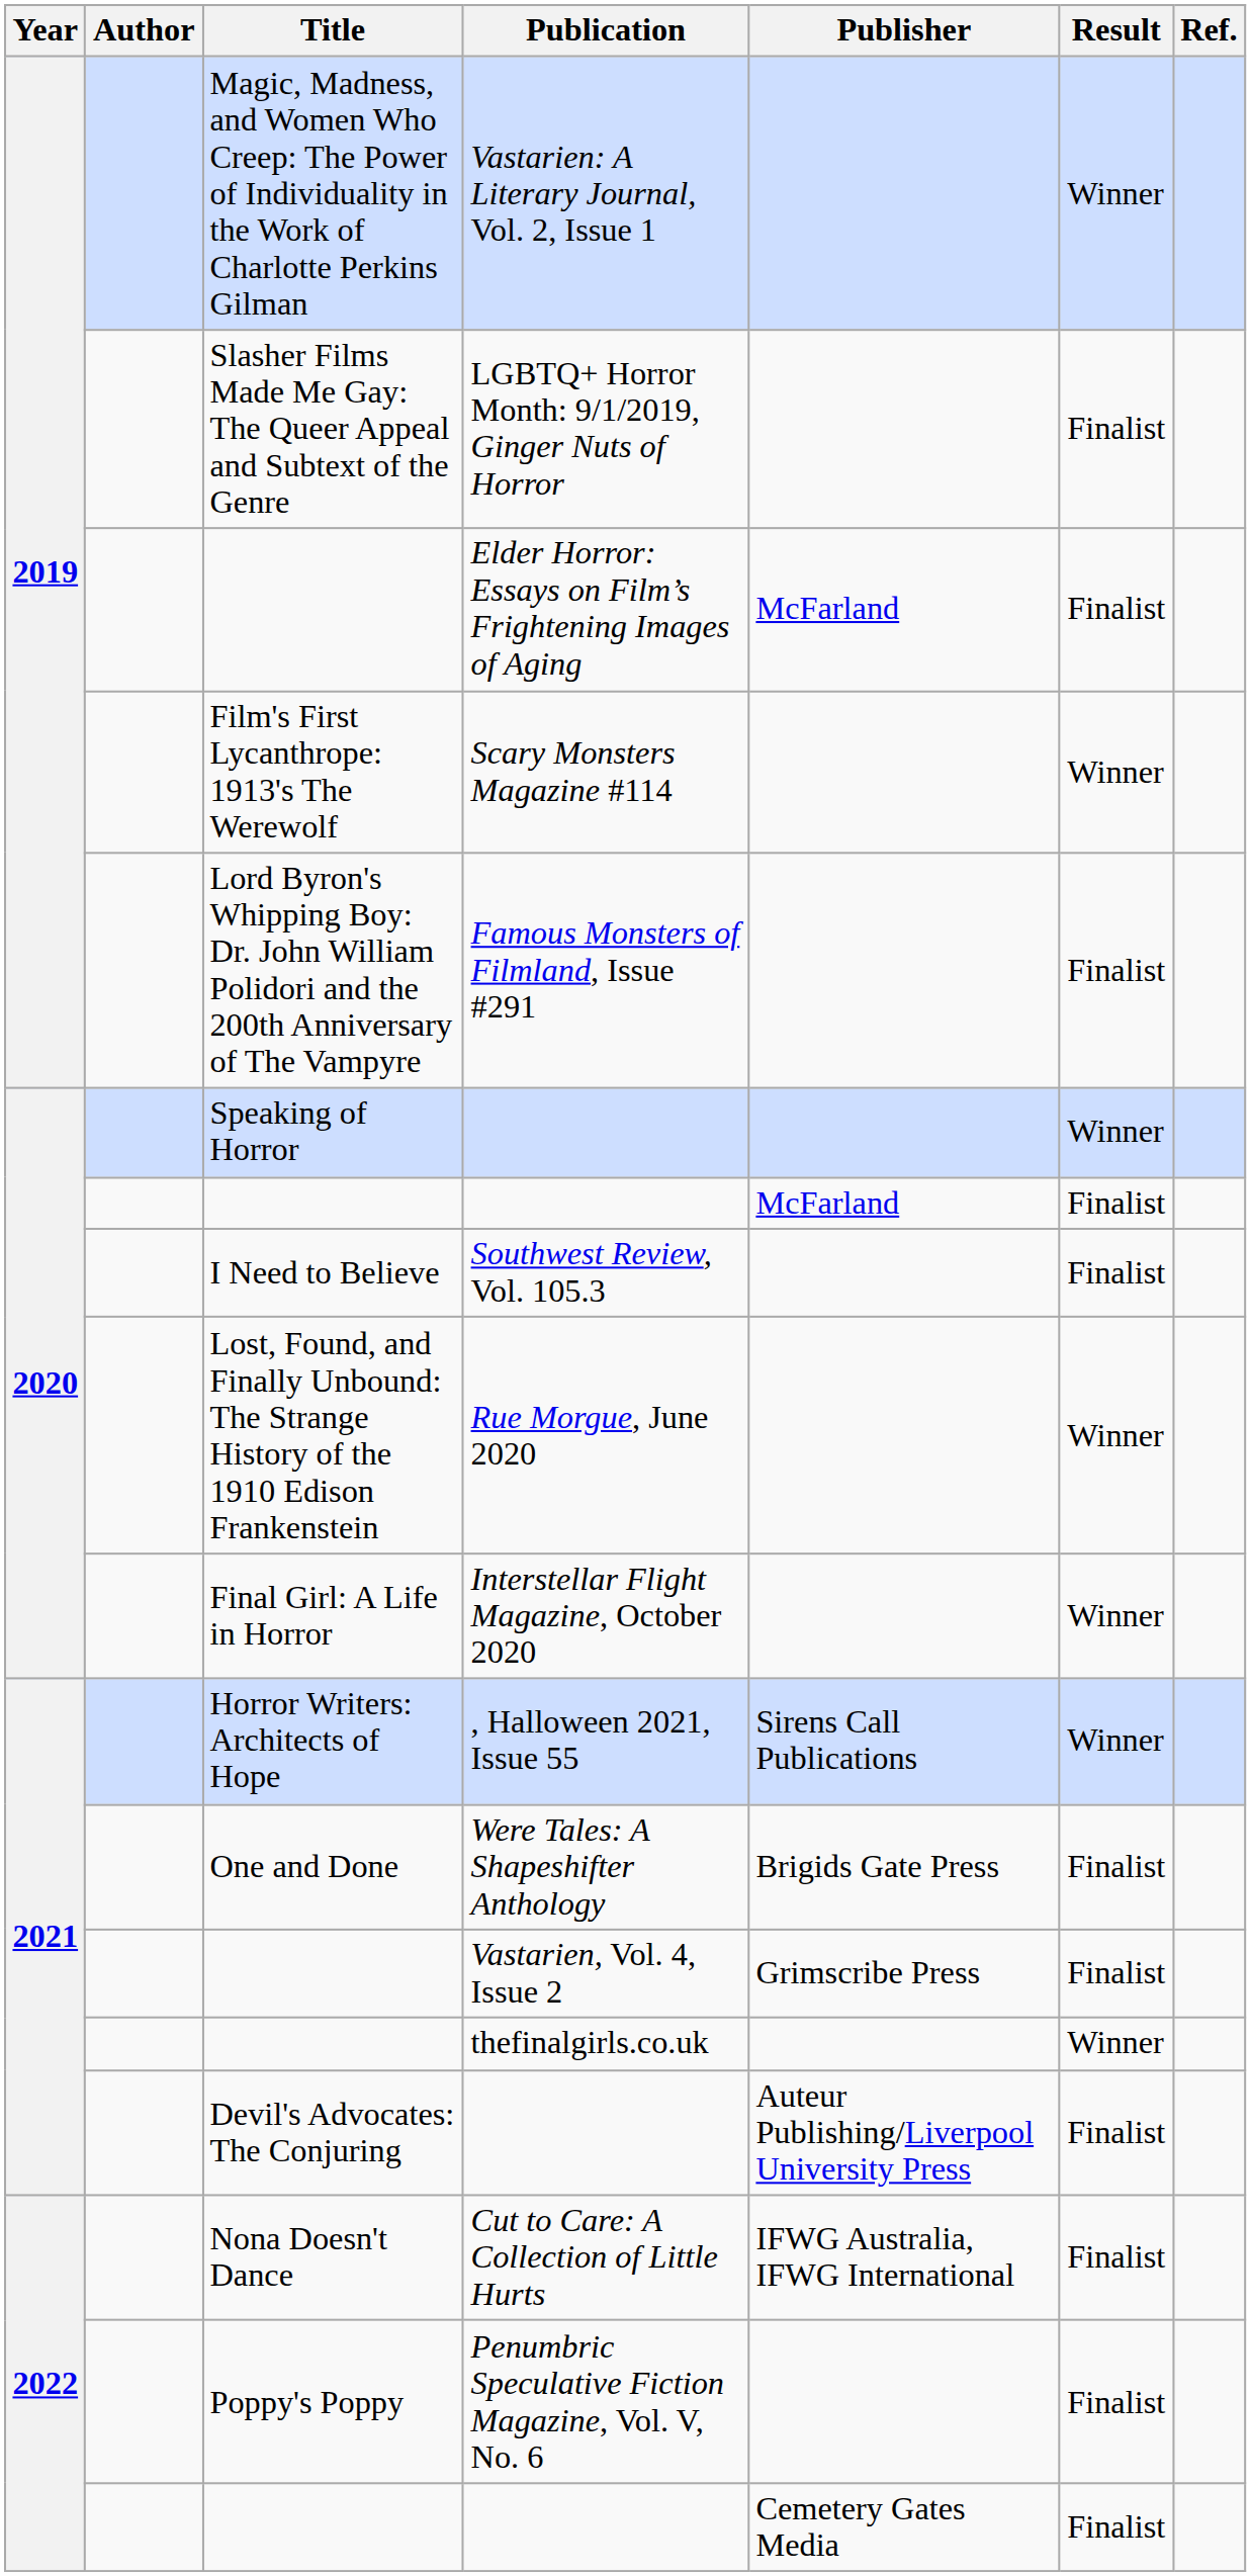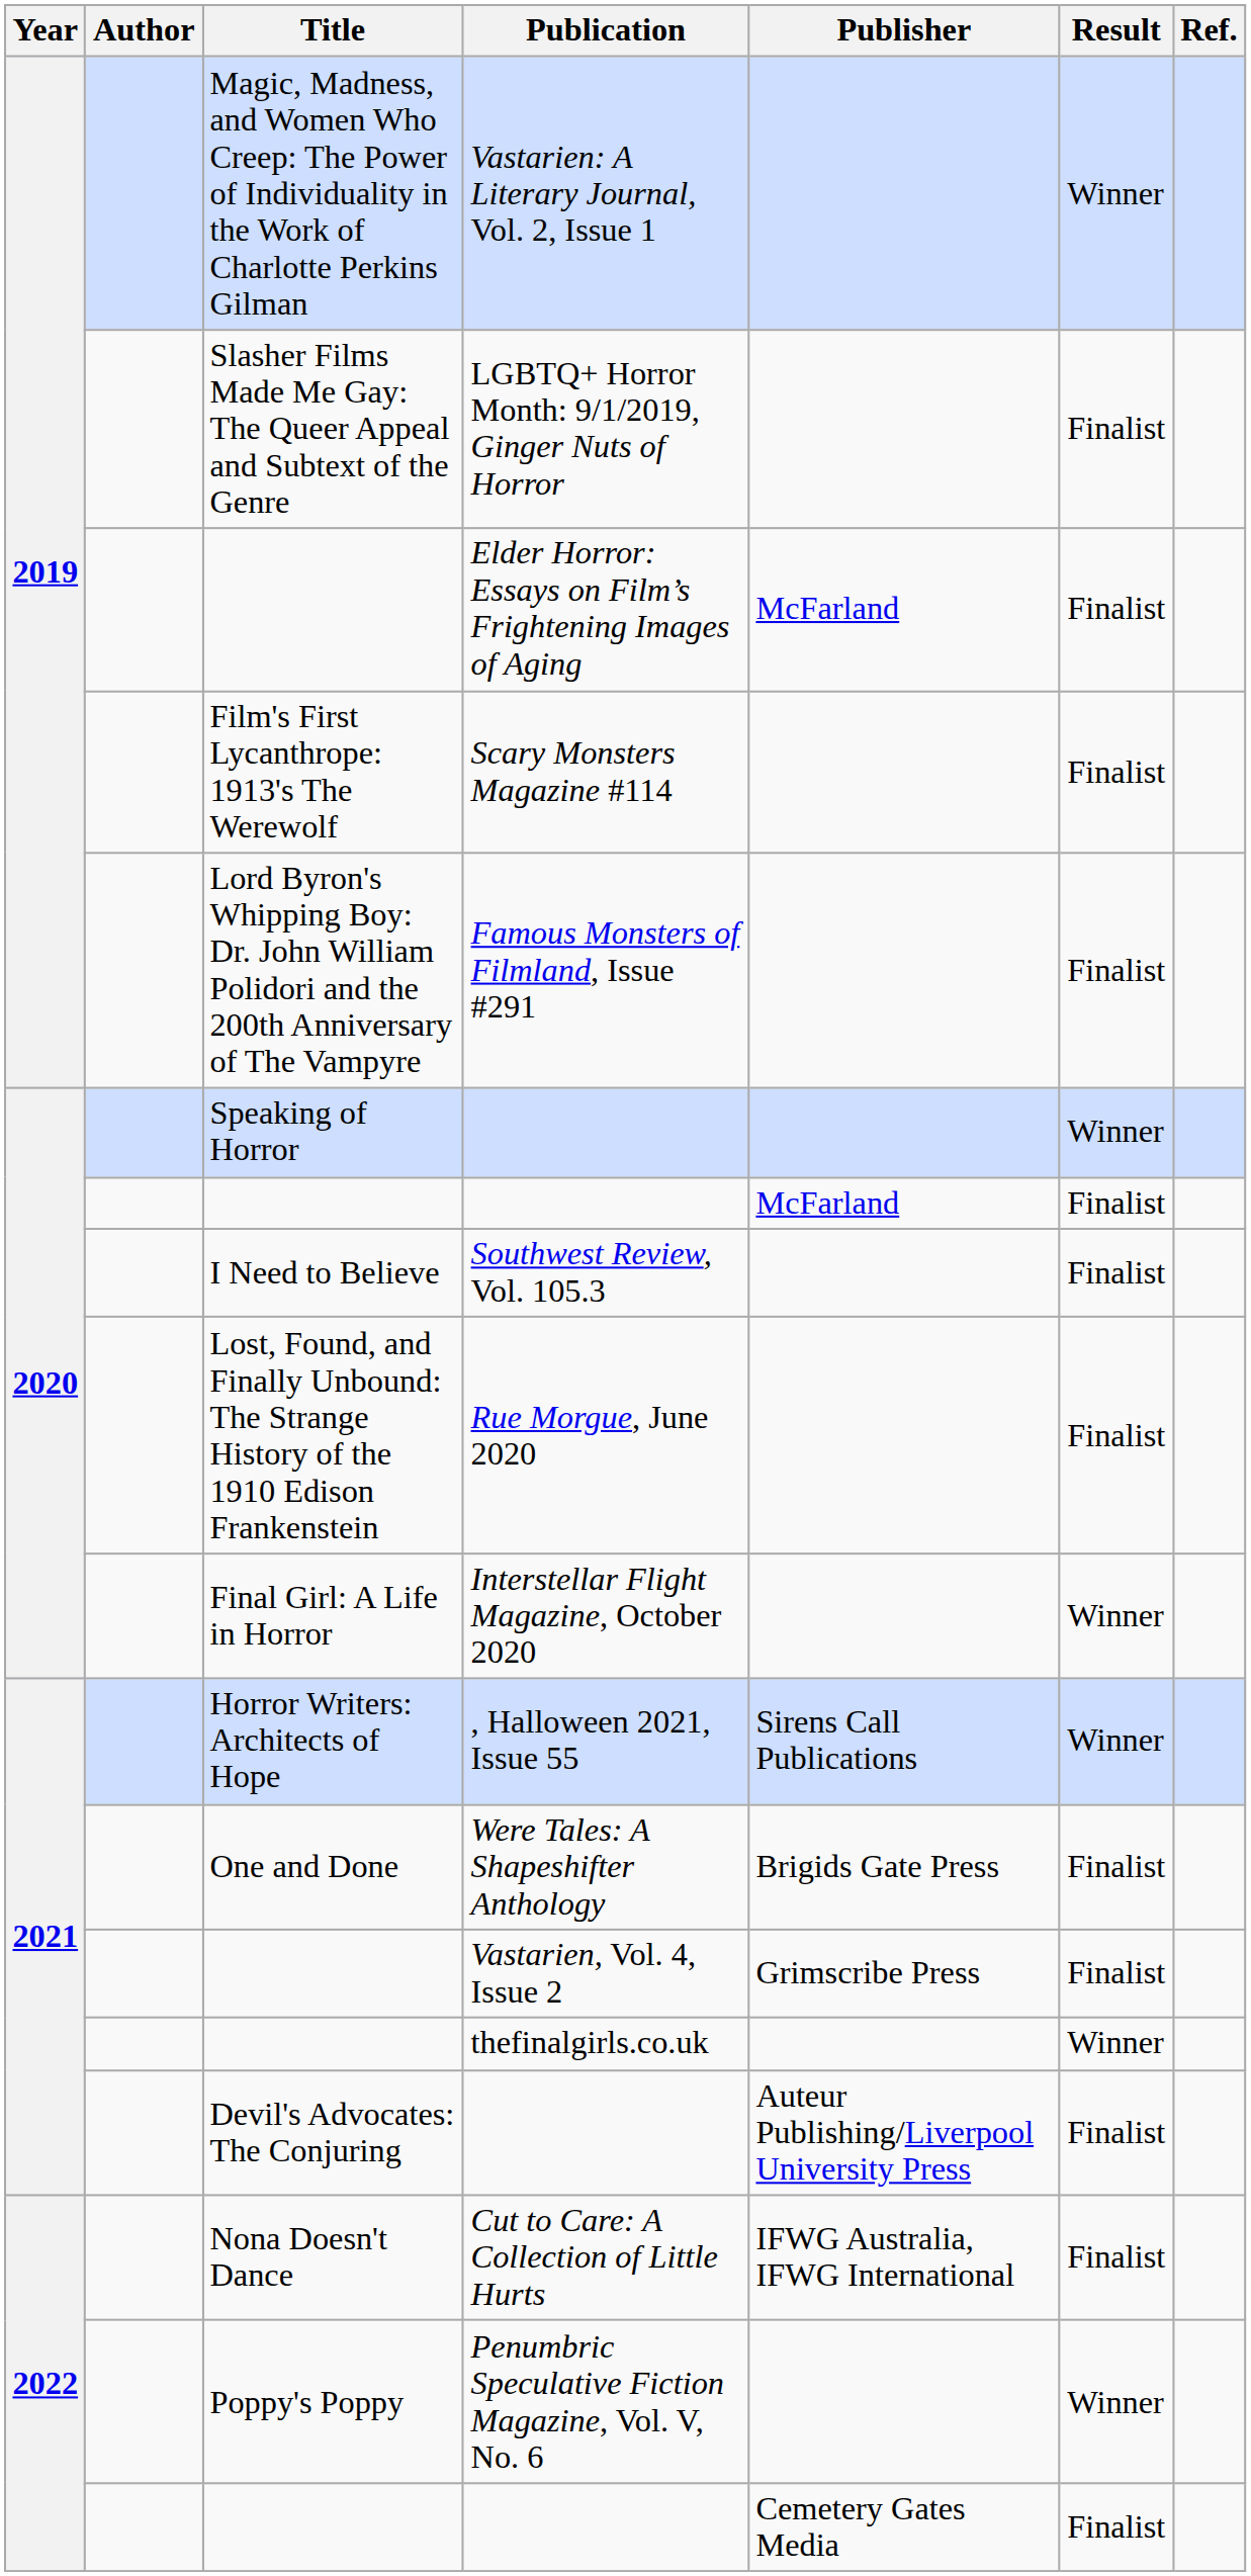Scary Monsters Magazine #114 | Result: Winner -> Finalist
Rue Morgue, June 2020 | Result: Winner -> Finalist
Penumbric Speculative Fiction Magazine, Vol. V, No. 6 | Result: Finalist -> Winner
